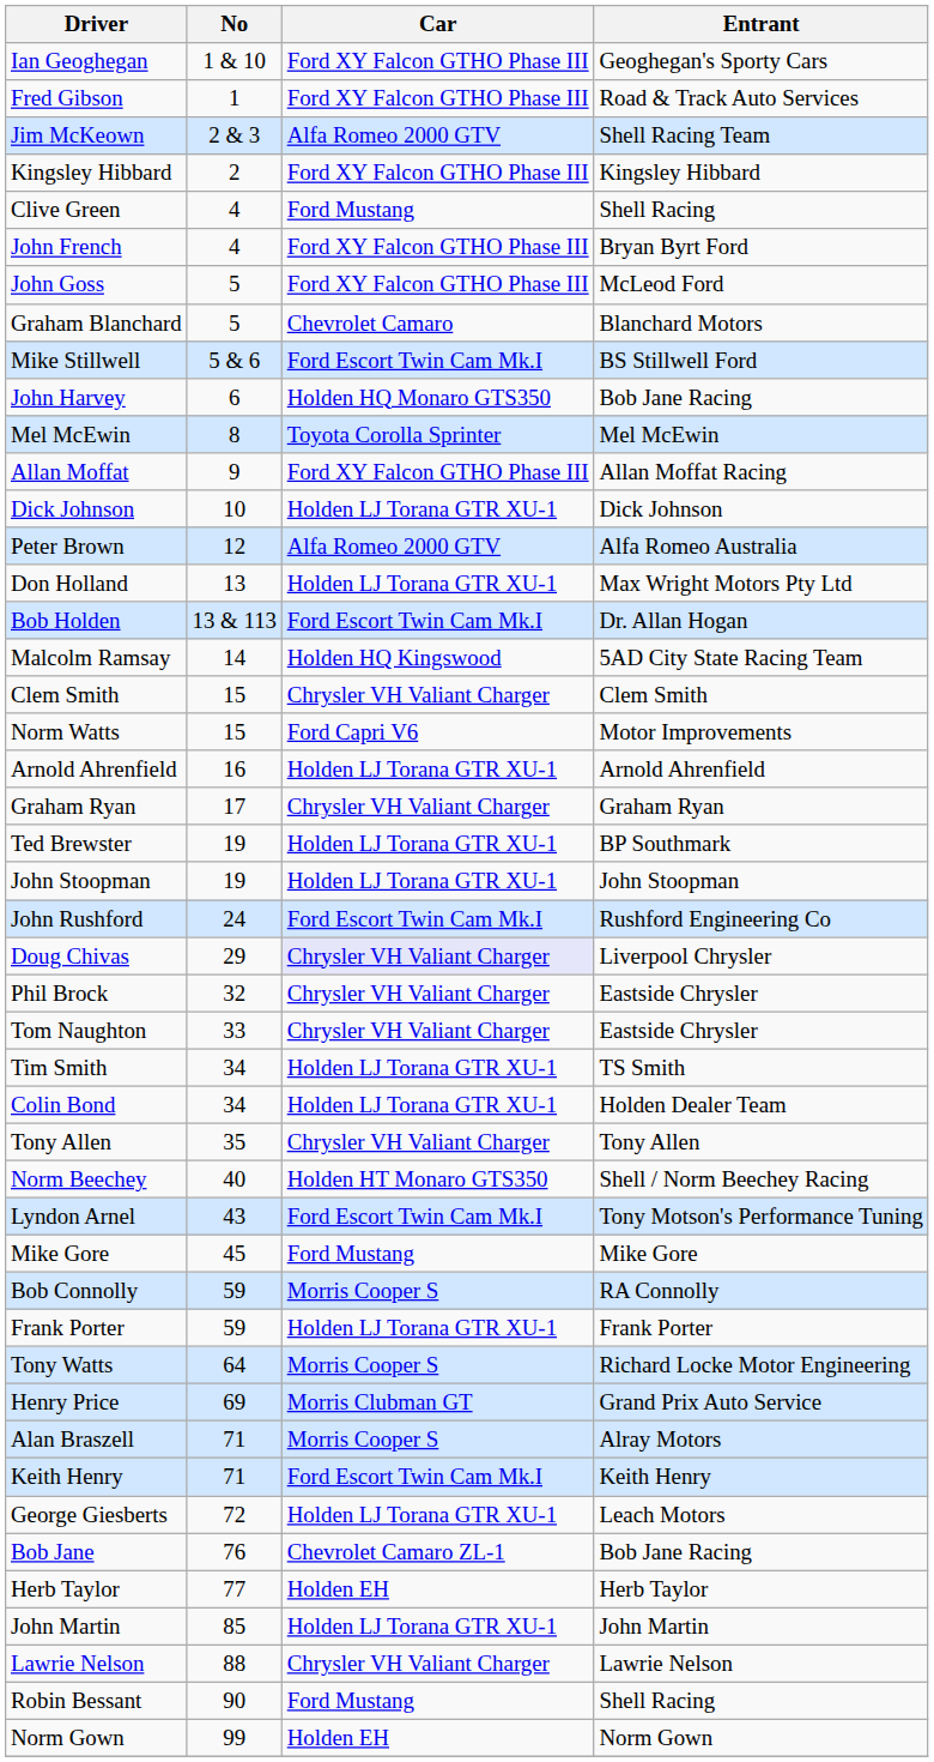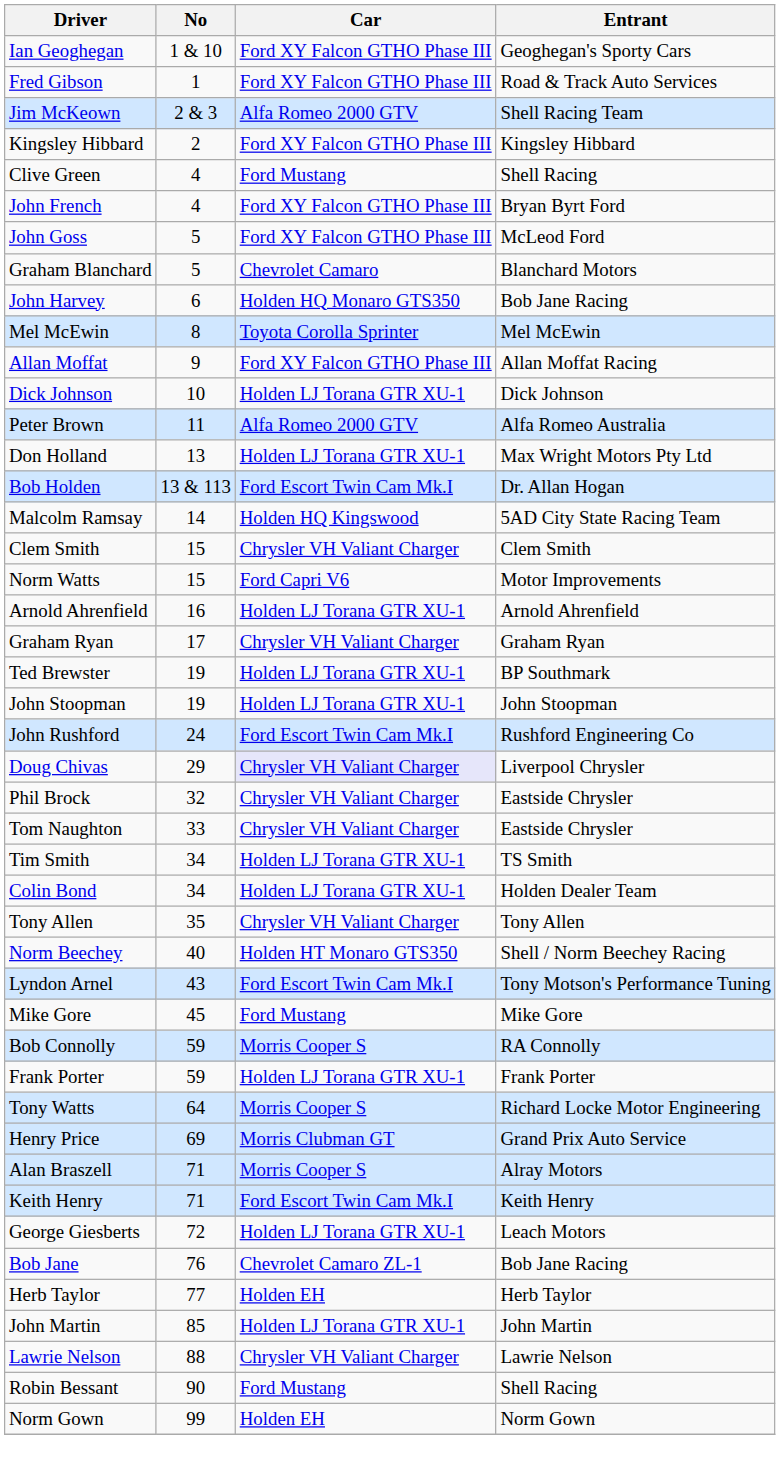- row: Mike Stillwell | 5 & 6 | Ford Escort Twin Cam Mk.I | BS Stillwell Ford
Peter Brown | No: 12 -> 11
